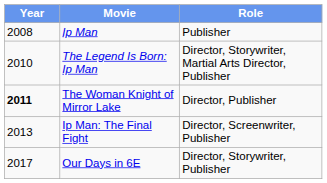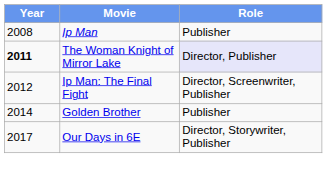- row: 2010 | The Legend Is Born: Ip Man | Director, Storywriter, Martial Arts Director, Publisher
The Woman Knight of Mirror Lake | Role: no background -> lavender background
Ip Man: The Final Fight | Year: 2013 -> 2012
+ row: 2014 | Golden Brother | Publisher
